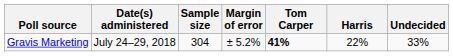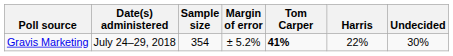Gravis Marketing | Sample size: 304 -> 354
Gravis Marketing | Undecided: 33% -> 30%
